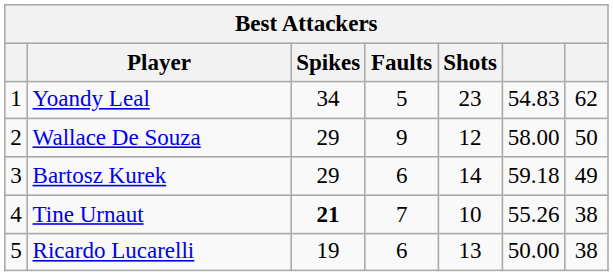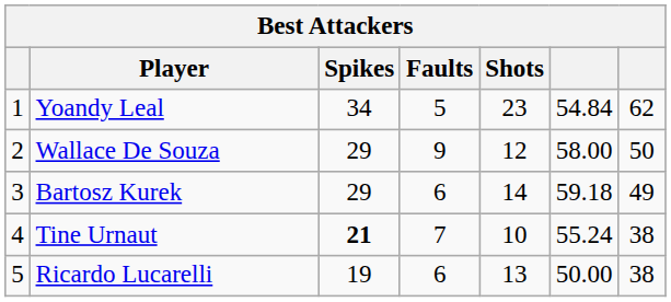Yoandy Leal | column 6: 54.83 -> 54.84
Tine Urnaut | column 6: 55.26 -> 55.24
